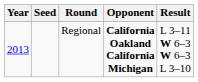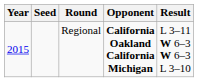Regional | Year: 2013 -> 2015
